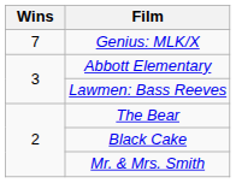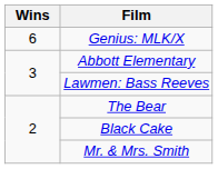Genius: MLK/X | Wins: 7 -> 6
